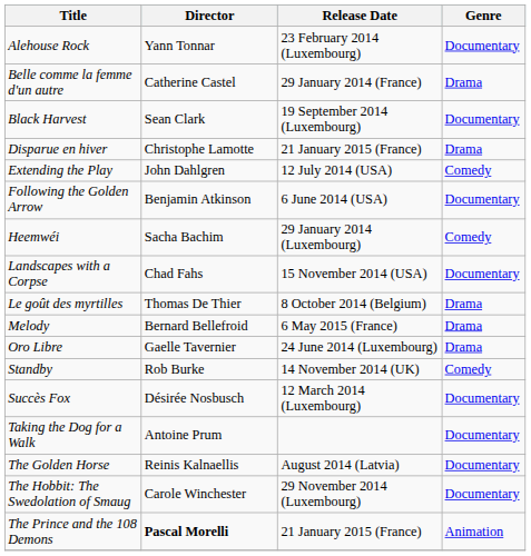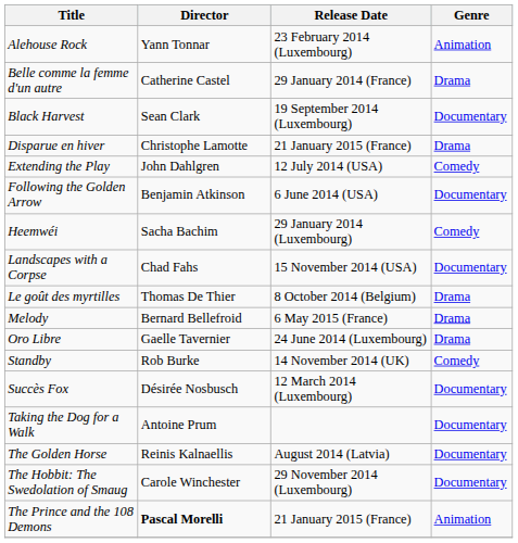Alehouse Rock | Genre: Documentary -> Animation
